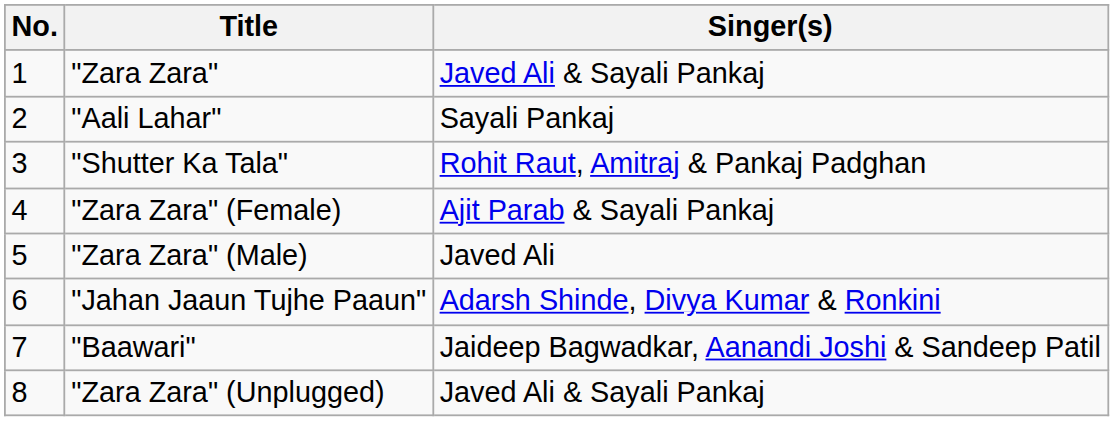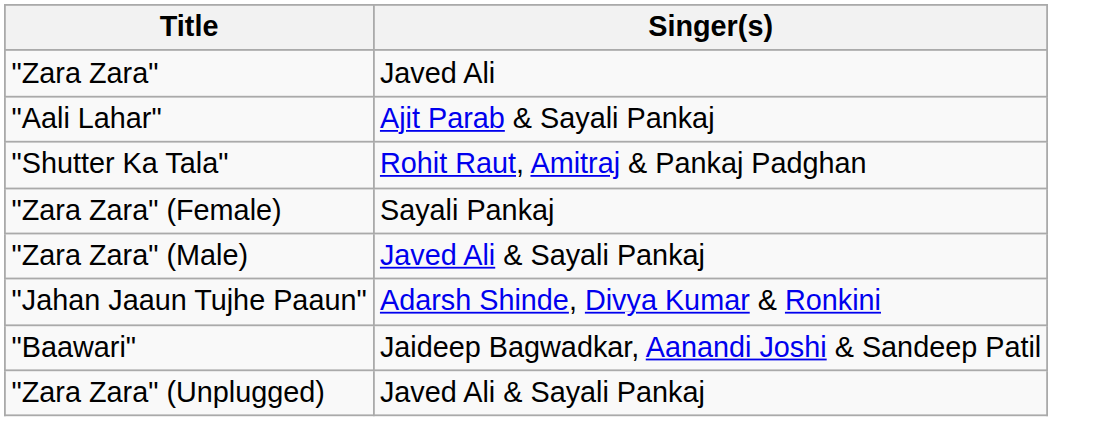- column: No. | 1 | 2 | 3 | 4 | 5 | 6 | 7 | 8
"Zara Zara" | Singer(s): Javed Ali & Sayali Pankaj -> Javed Ali
"Aali Lahar" | Singer(s): Sayali Pankaj -> Ajit Parab & Sayali Pankaj
"Zara Zara" (Female) | Singer(s): Ajit Parab & Sayali Pankaj -> Sayali Pankaj
"Zara Zara" (Male) | Singer(s): Javed Ali -> Javed Ali & Sayali Pankaj
